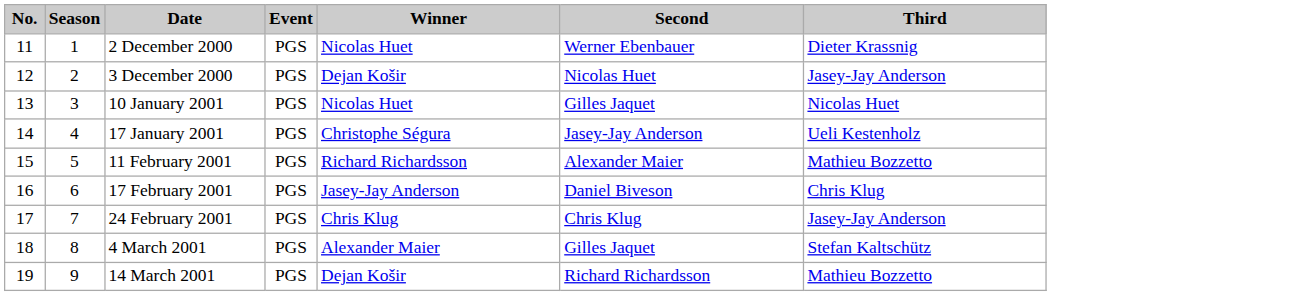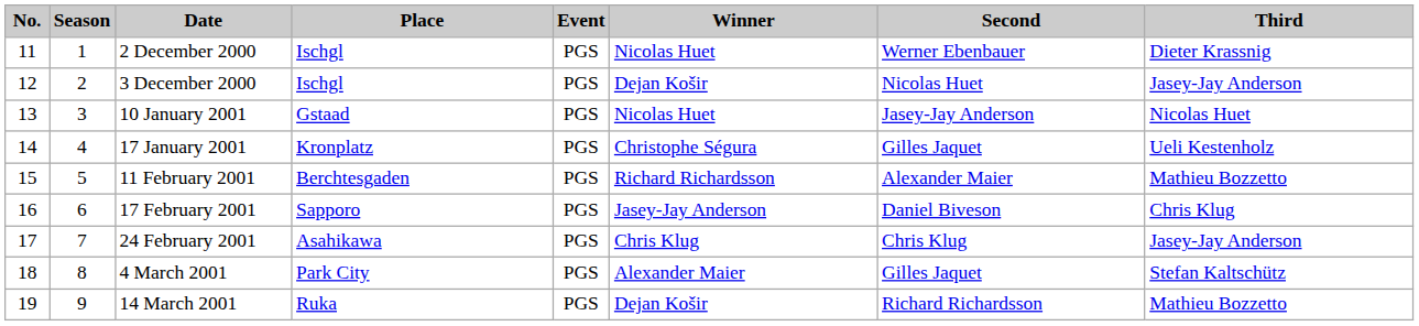+ column: Place | Ischgl | Ischgl | Gstaad | Kronplatz | Berchtesgaden | Sapporo | Asahikawa | Park City | Ruka
10 January 2001 | Second: Gilles Jaquet -> Jasey-Jay Anderson
17 January 2001 | Second: Jasey-Jay Anderson -> Gilles Jaquet
